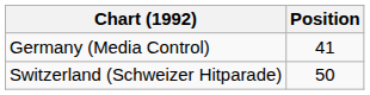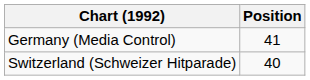Switzerland (Schweizer Hitparade) | Position: 50 -> 40
